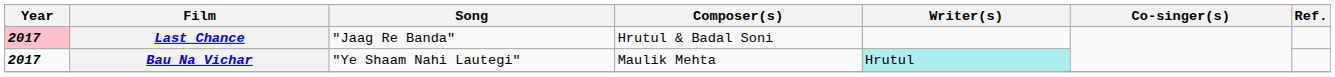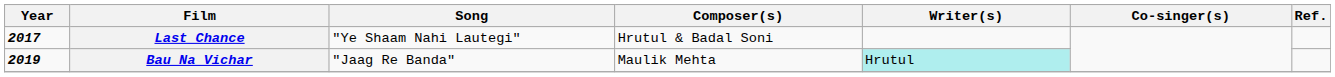Last Chance | Year: pink background -> no background
Last Chance | Song: "Jaag Re Banda" -> "Ye Shaam Nahi Lautegi"
Bau Na Vichar | Year: 2017 -> 2019
Bau Na Vichar | Song: "Ye Shaam Nahi Lautegi" -> "Jaag Re Banda"
